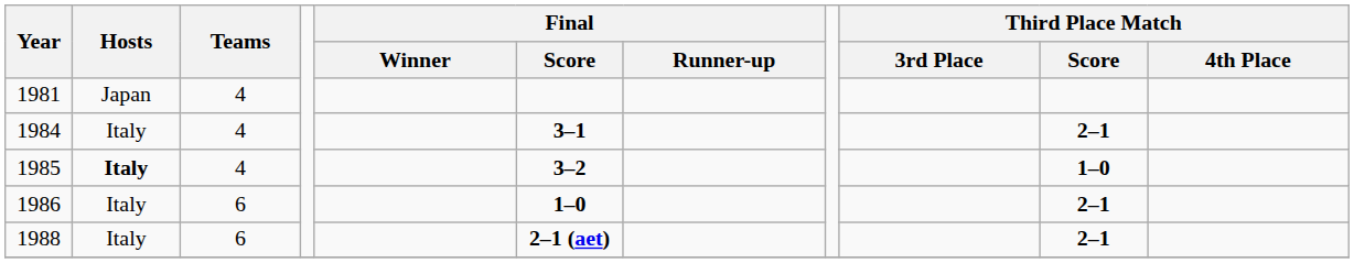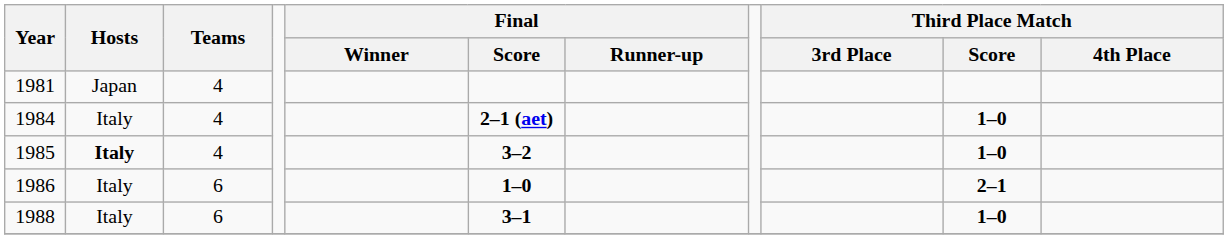1984 | Final / Score: 3–1 -> 2–1 (aet)
1984 | Third Place Match / Score: 2–1 -> 1–0
1988 | Final / Score: 2–1 (aet) -> 3–1
1988 | Third Place Match / Score: 2–1 -> 1–0
